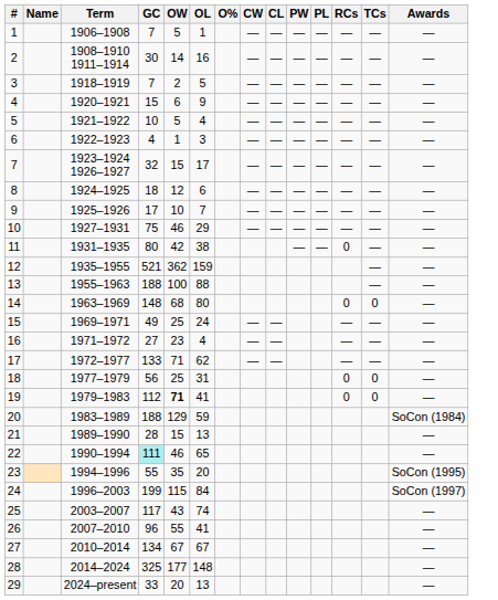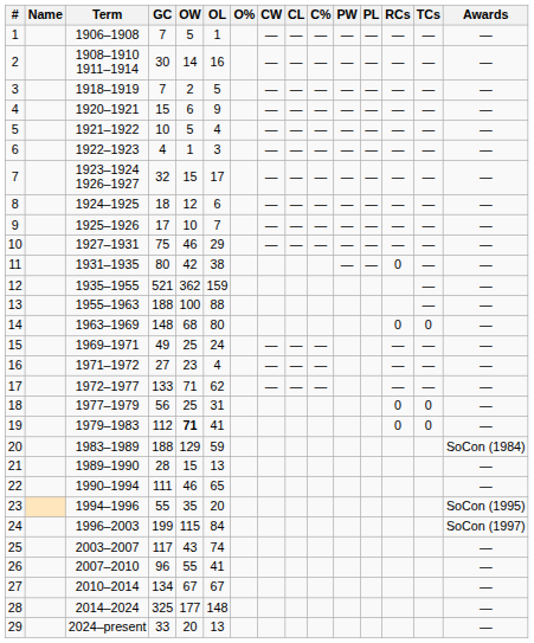+ column: C% | — | — | — | — | — | — | — | — | — | — | — | — | —
22 | GC: paleturquoise background -> no background
